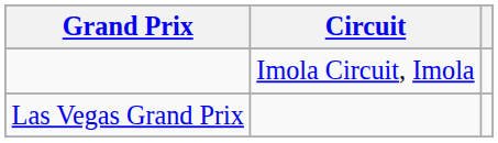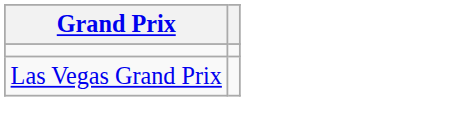- column: Circuit | Imola Circuit, Imola
